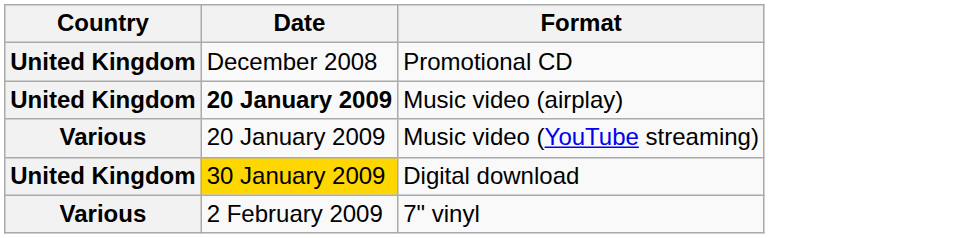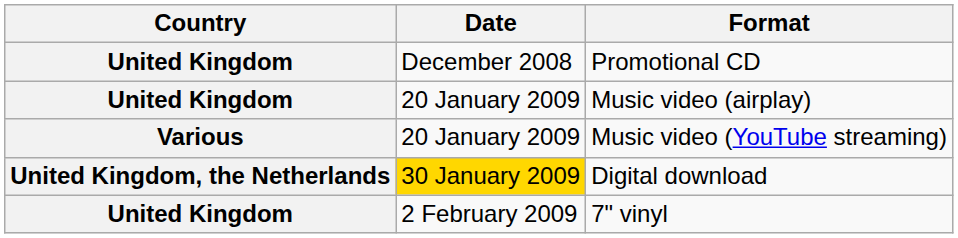Music video (airplay) | Date: bold -> normal
Digital download | Country: United Kingdom -> United Kingdom, the Netherlands
7" vinyl | Country: Various -> United Kingdom
